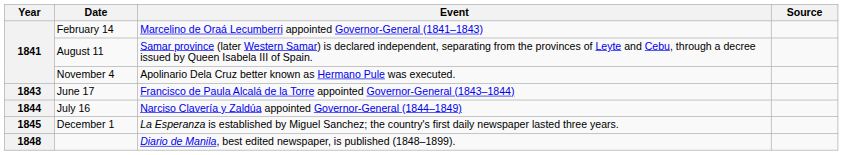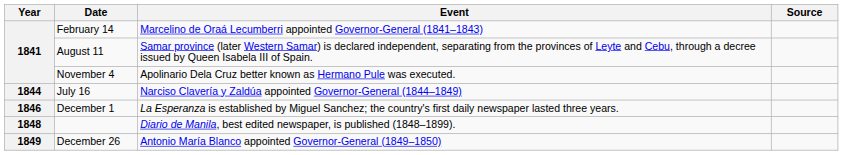- row: 1843 | June 17 | Francisco de Paula Alcalá de la Torre appointed Governor-General (1843–1844)
December 1 | Year: 1845 -> 1846
+ row: 1849 | December 26 | Antonio María Blanco appointed Governor-General (1849–1850)
